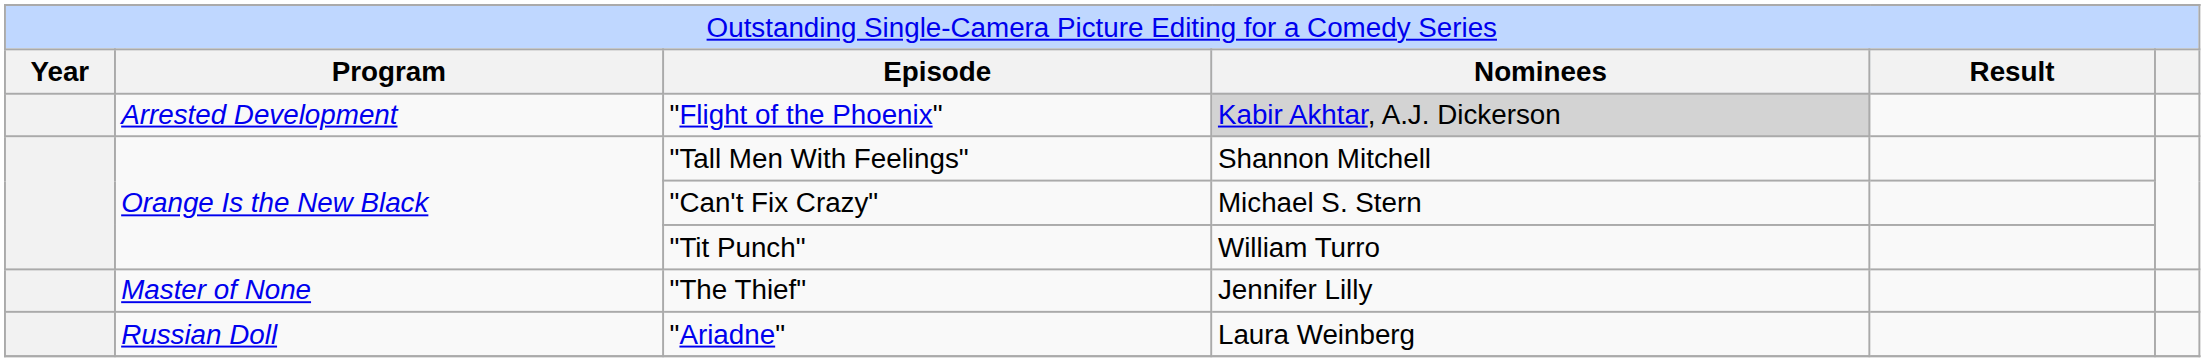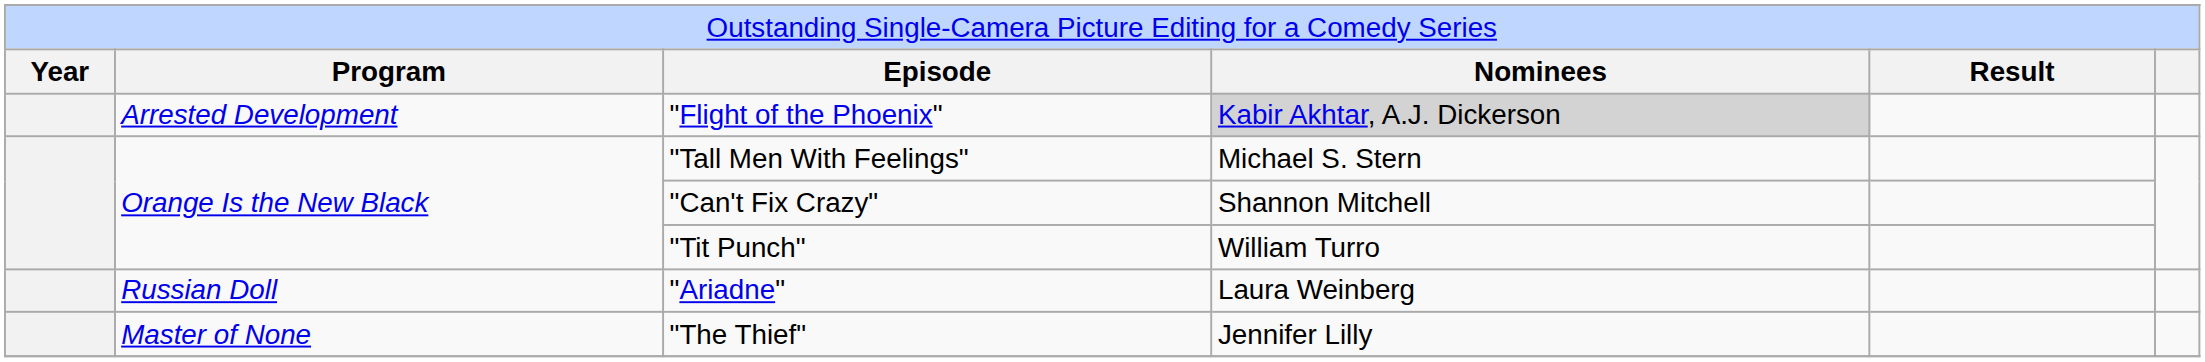"Tall Men With Feelings" | column 4: Shannon Mitchell -> Michael S. Stern
"Can't Fix Crazy" | column 4: Michael S. Stern -> Shannon Mitchell
rows swapped: "The Thief" <-> "Ariadne"
